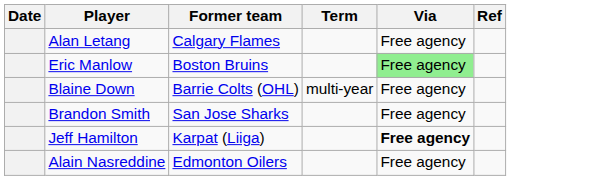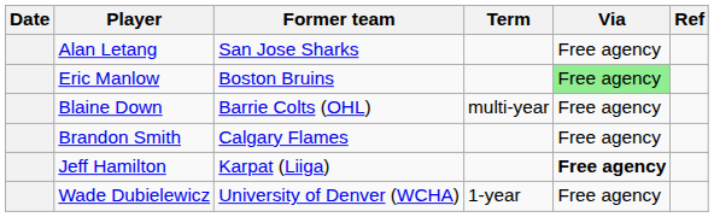Alan Letang | Former team: Calgary Flames -> San Jose Sharks
Brandon Smith | Former team: San Jose Sharks -> Calgary Flames
- row: Alain Nasreddine | Edmonton Oilers | Free agency
+ row: Wade Dubielewicz | University of Denver (WCHA) | 1-year | Free agency
